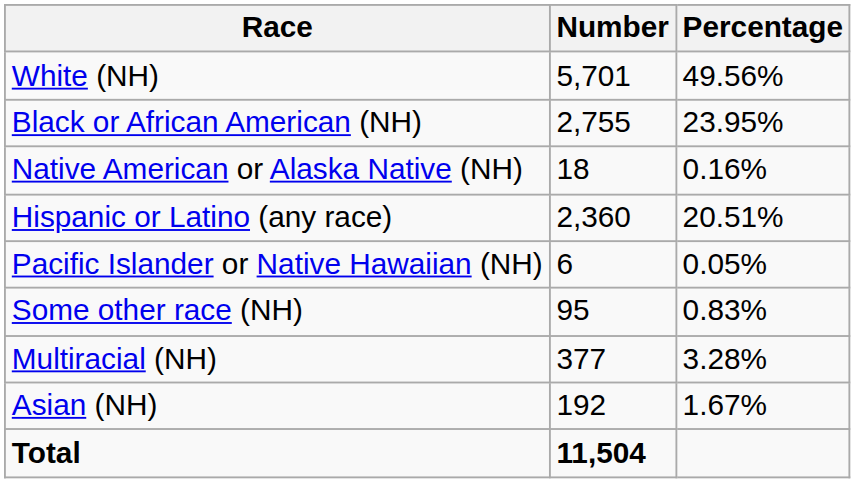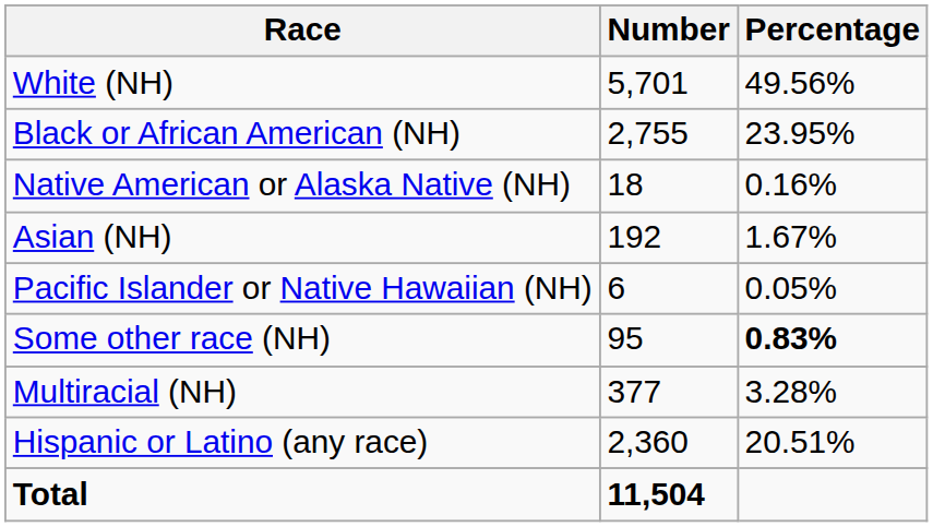rows swapped: Asian (NH) <-> Hispanic or Latino (any race)
Some other race (NH) | Percentage: normal -> bold
